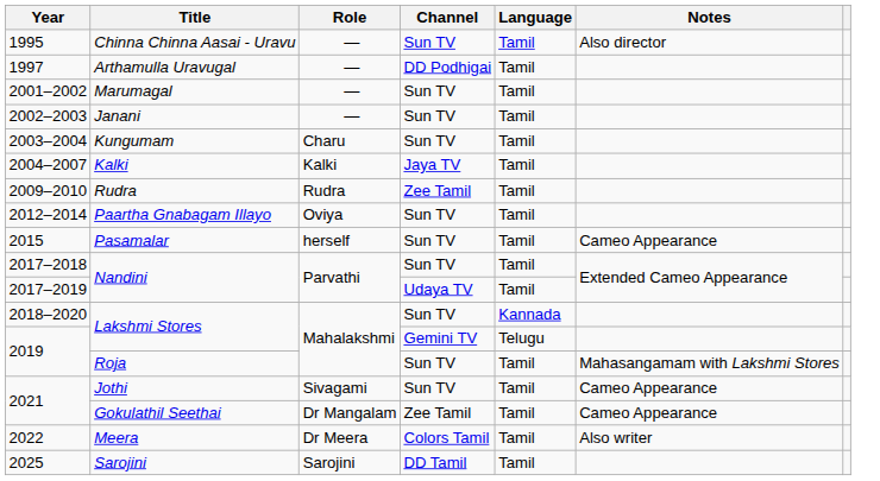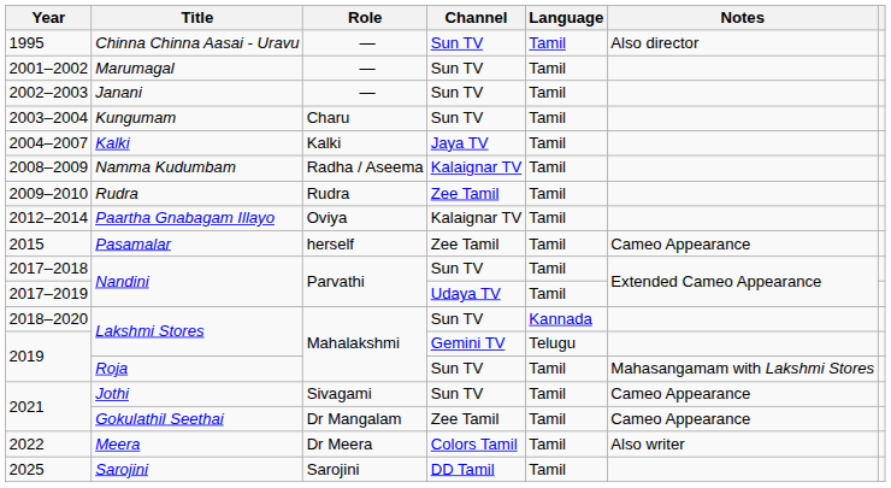- row: 1997 | Arthamulla Uravugal | — | DD Podhigai | Tamil
+ row: 2008–2009 | Namma Kudumbam | Radha / Aseema | Kalaignar TV | Tamil
2012–2014 | Channel: Sun TV -> Kalaignar TV
2015 | Channel: Sun TV -> Zee Tamil
